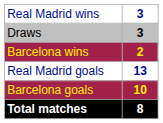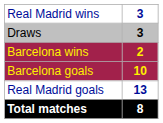rows swapped: Real Madrid goals <-> Barcelona goals
